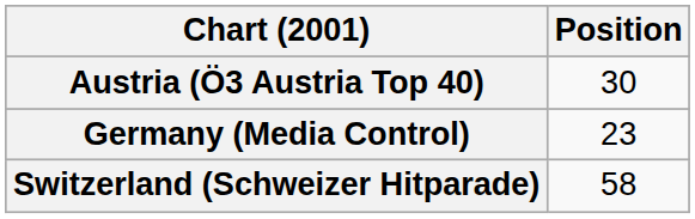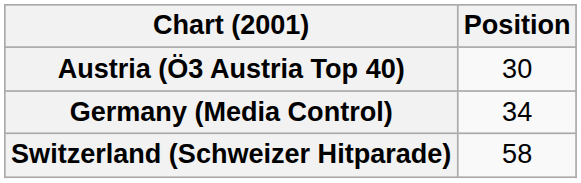Germany (Media Control) | Position: 23 -> 34
